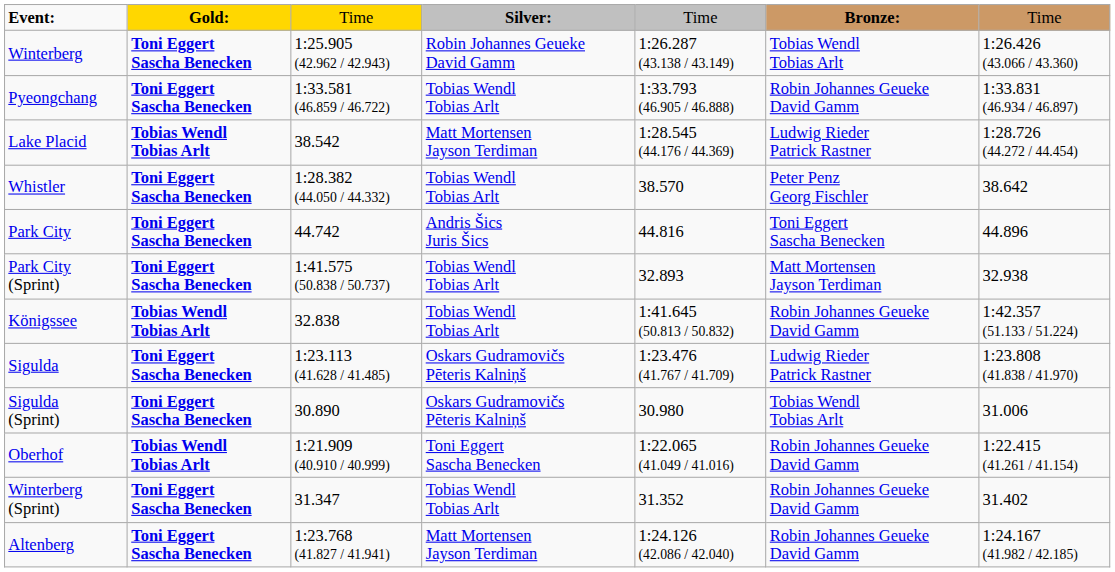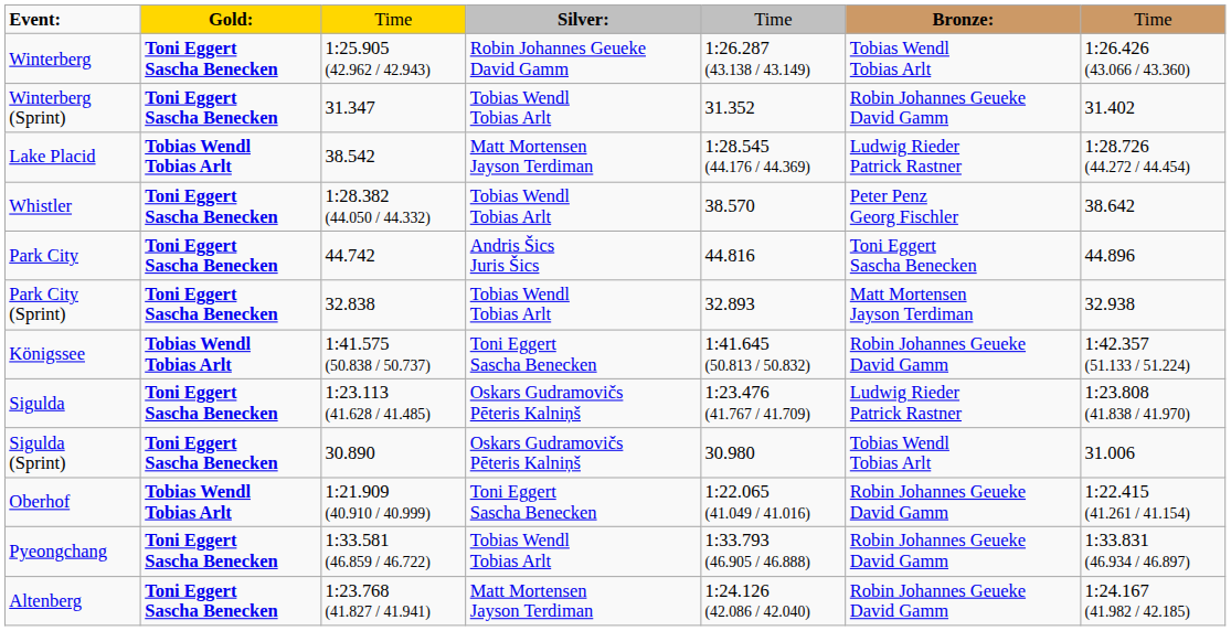rows swapped: Winterberg (Sprint) <-> Pyeongchang
Park City (Sprint) | column 3: 1:41.575 (50.838 / 50.737) -> 32.838
Königssee | column 3: 32.838 -> 1:41.575 (50.838 / 50.737)
Königssee | column 4: Tobias Wendl Tobias Arlt -> Toni Eggert Sascha Benecken
